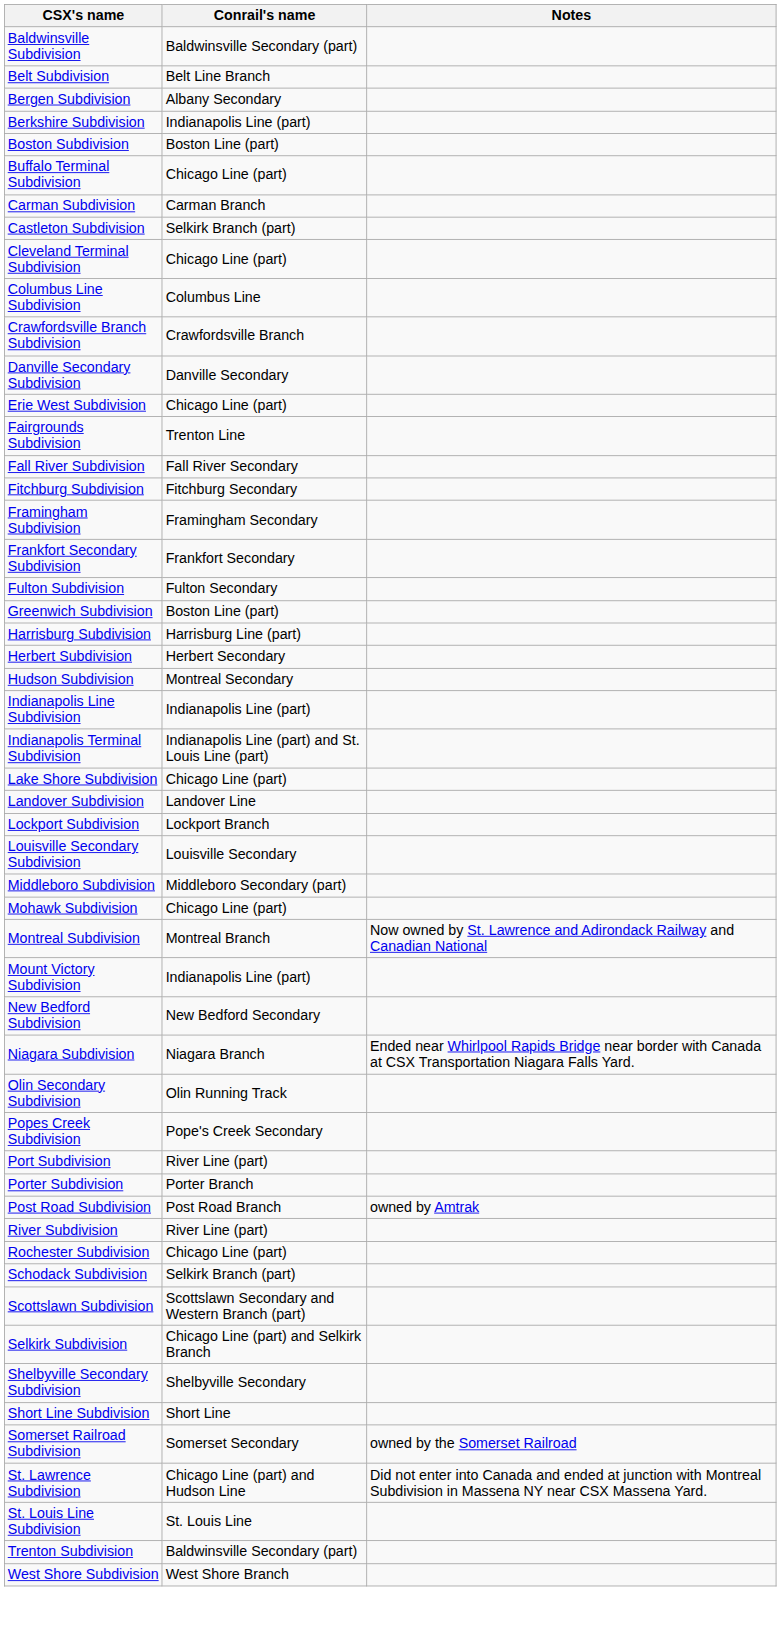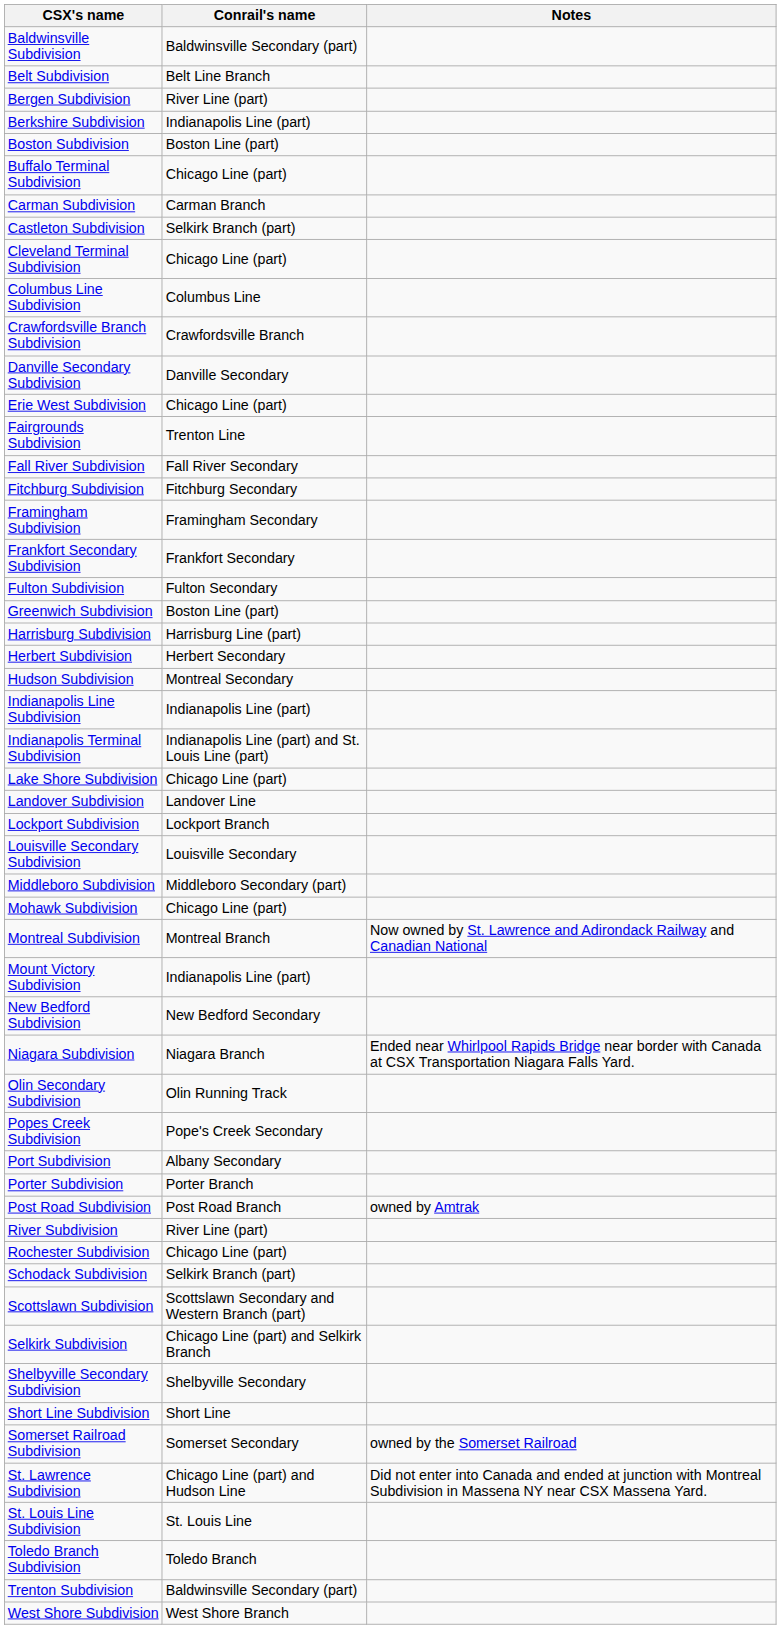Bergen Subdivision | Conrail's name: Albany Secondary -> River Line (part)
Port Subdivision | Conrail's name: River Line (part) -> Albany Secondary
+ row: Toledo Branch Subdivision | Toledo Branch
